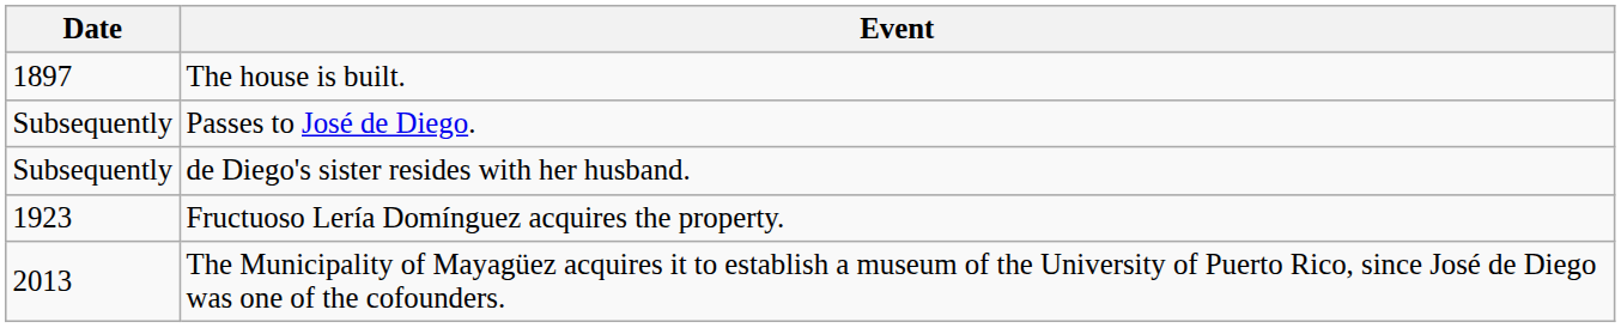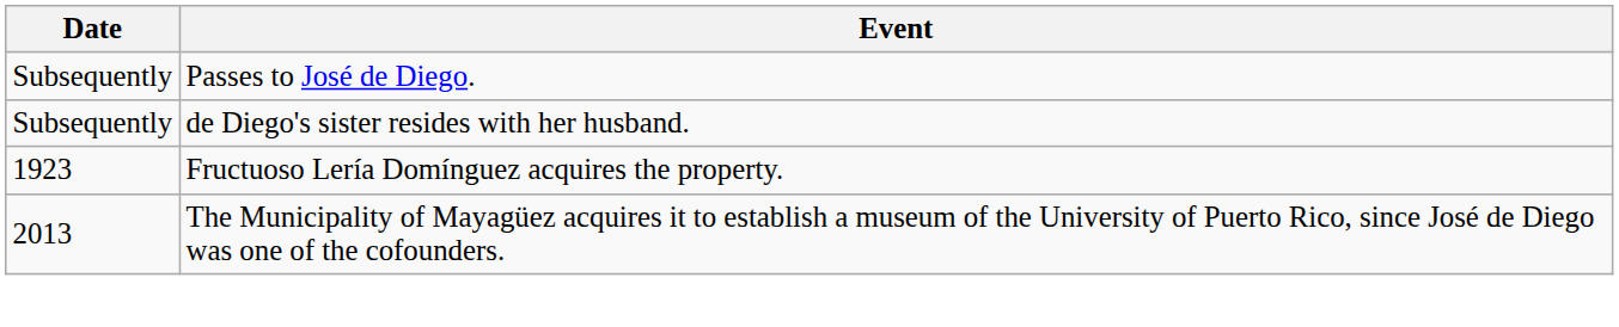- row: 1897 | The house is built.
